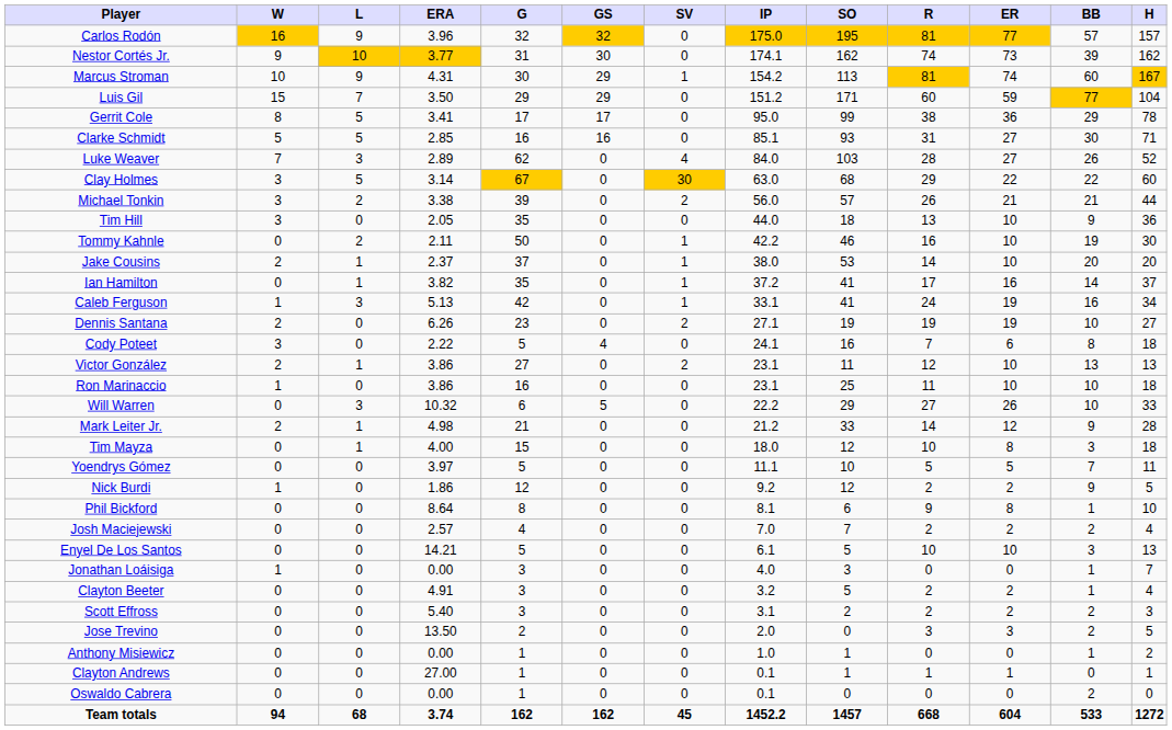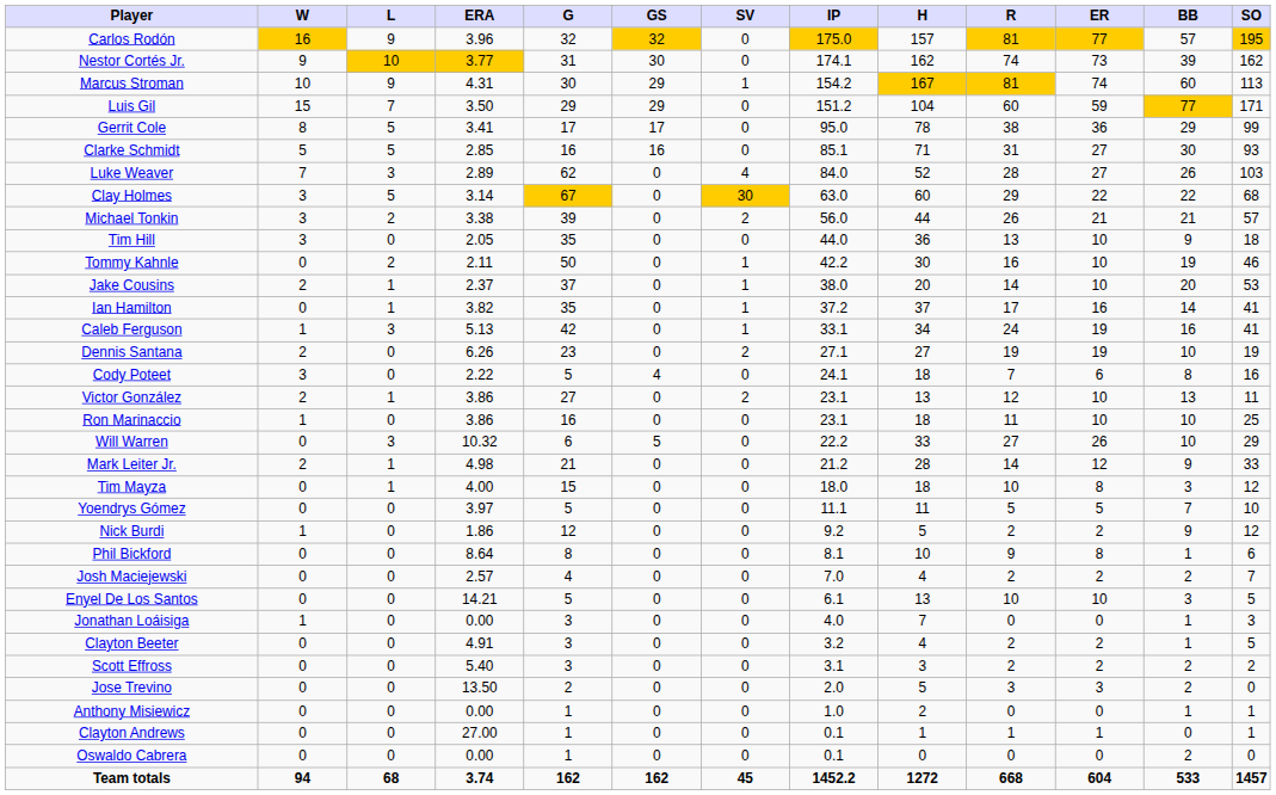columns swapped: H <-> SO
